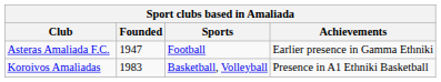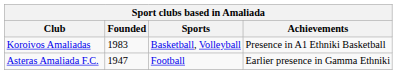rows swapped: Asteras Amaliada F.C. <-> Koroivos Amaliadas
